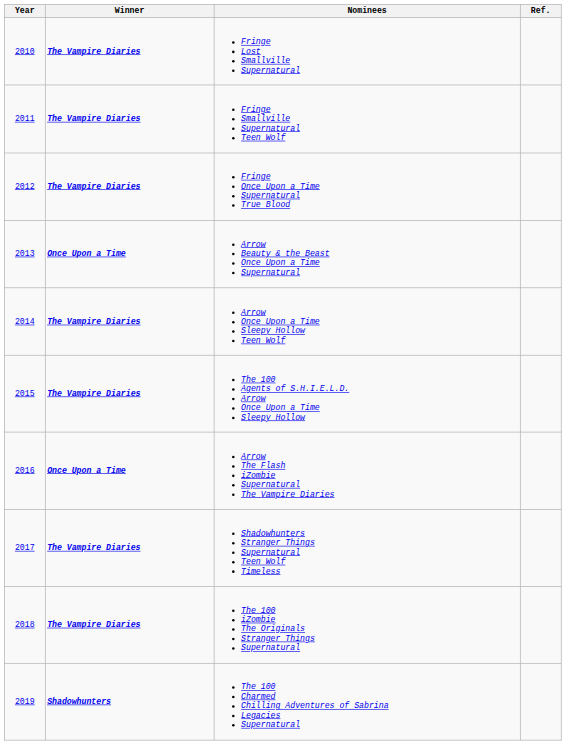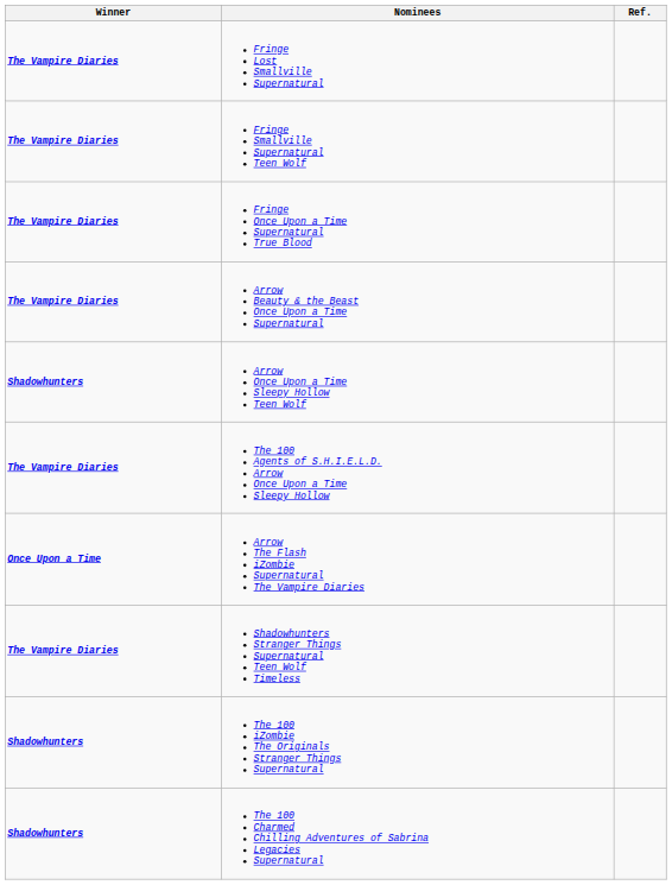- column: Year | 2010 | 2011 | 2012 | 2013 | 2014 | 2015 | 2016 | 2017 | 2018 | 2019
Arrow Beauty & the Beast Once Upon a Time Supernatural | Winner: Once Upon a Time -> The Vampire Diaries
Arrow Once Upon a Time Sleepy Hollow Teen Wolf | Winner: The Vampire Diaries -> Shadowhunters
The 100 iZombie The Originals Stranger Things Supernatural | Winner: The Vampire Diaries -> Shadowhunters
